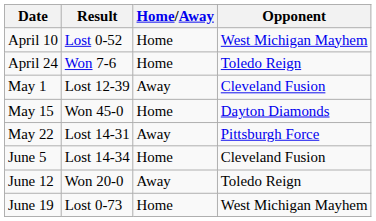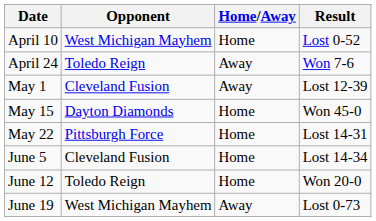columns swapped: Opponent <-> Result
April 24 | Home/Away: Home -> Away
May 22 | Home/Away: Away -> Home
June 12 | Home/Away: Away -> Home
June 19 | Home/Away: Home -> Away
